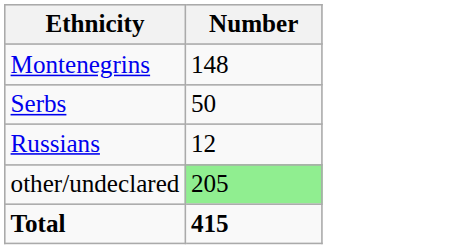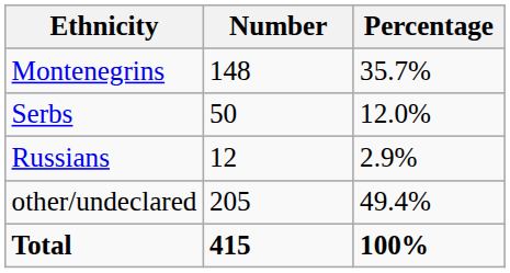+ column: Percentage | 35.7% | 12.0% | 2.9% | 49.4% | 100%
other/undeclared | Number: lightgreen background -> no background
